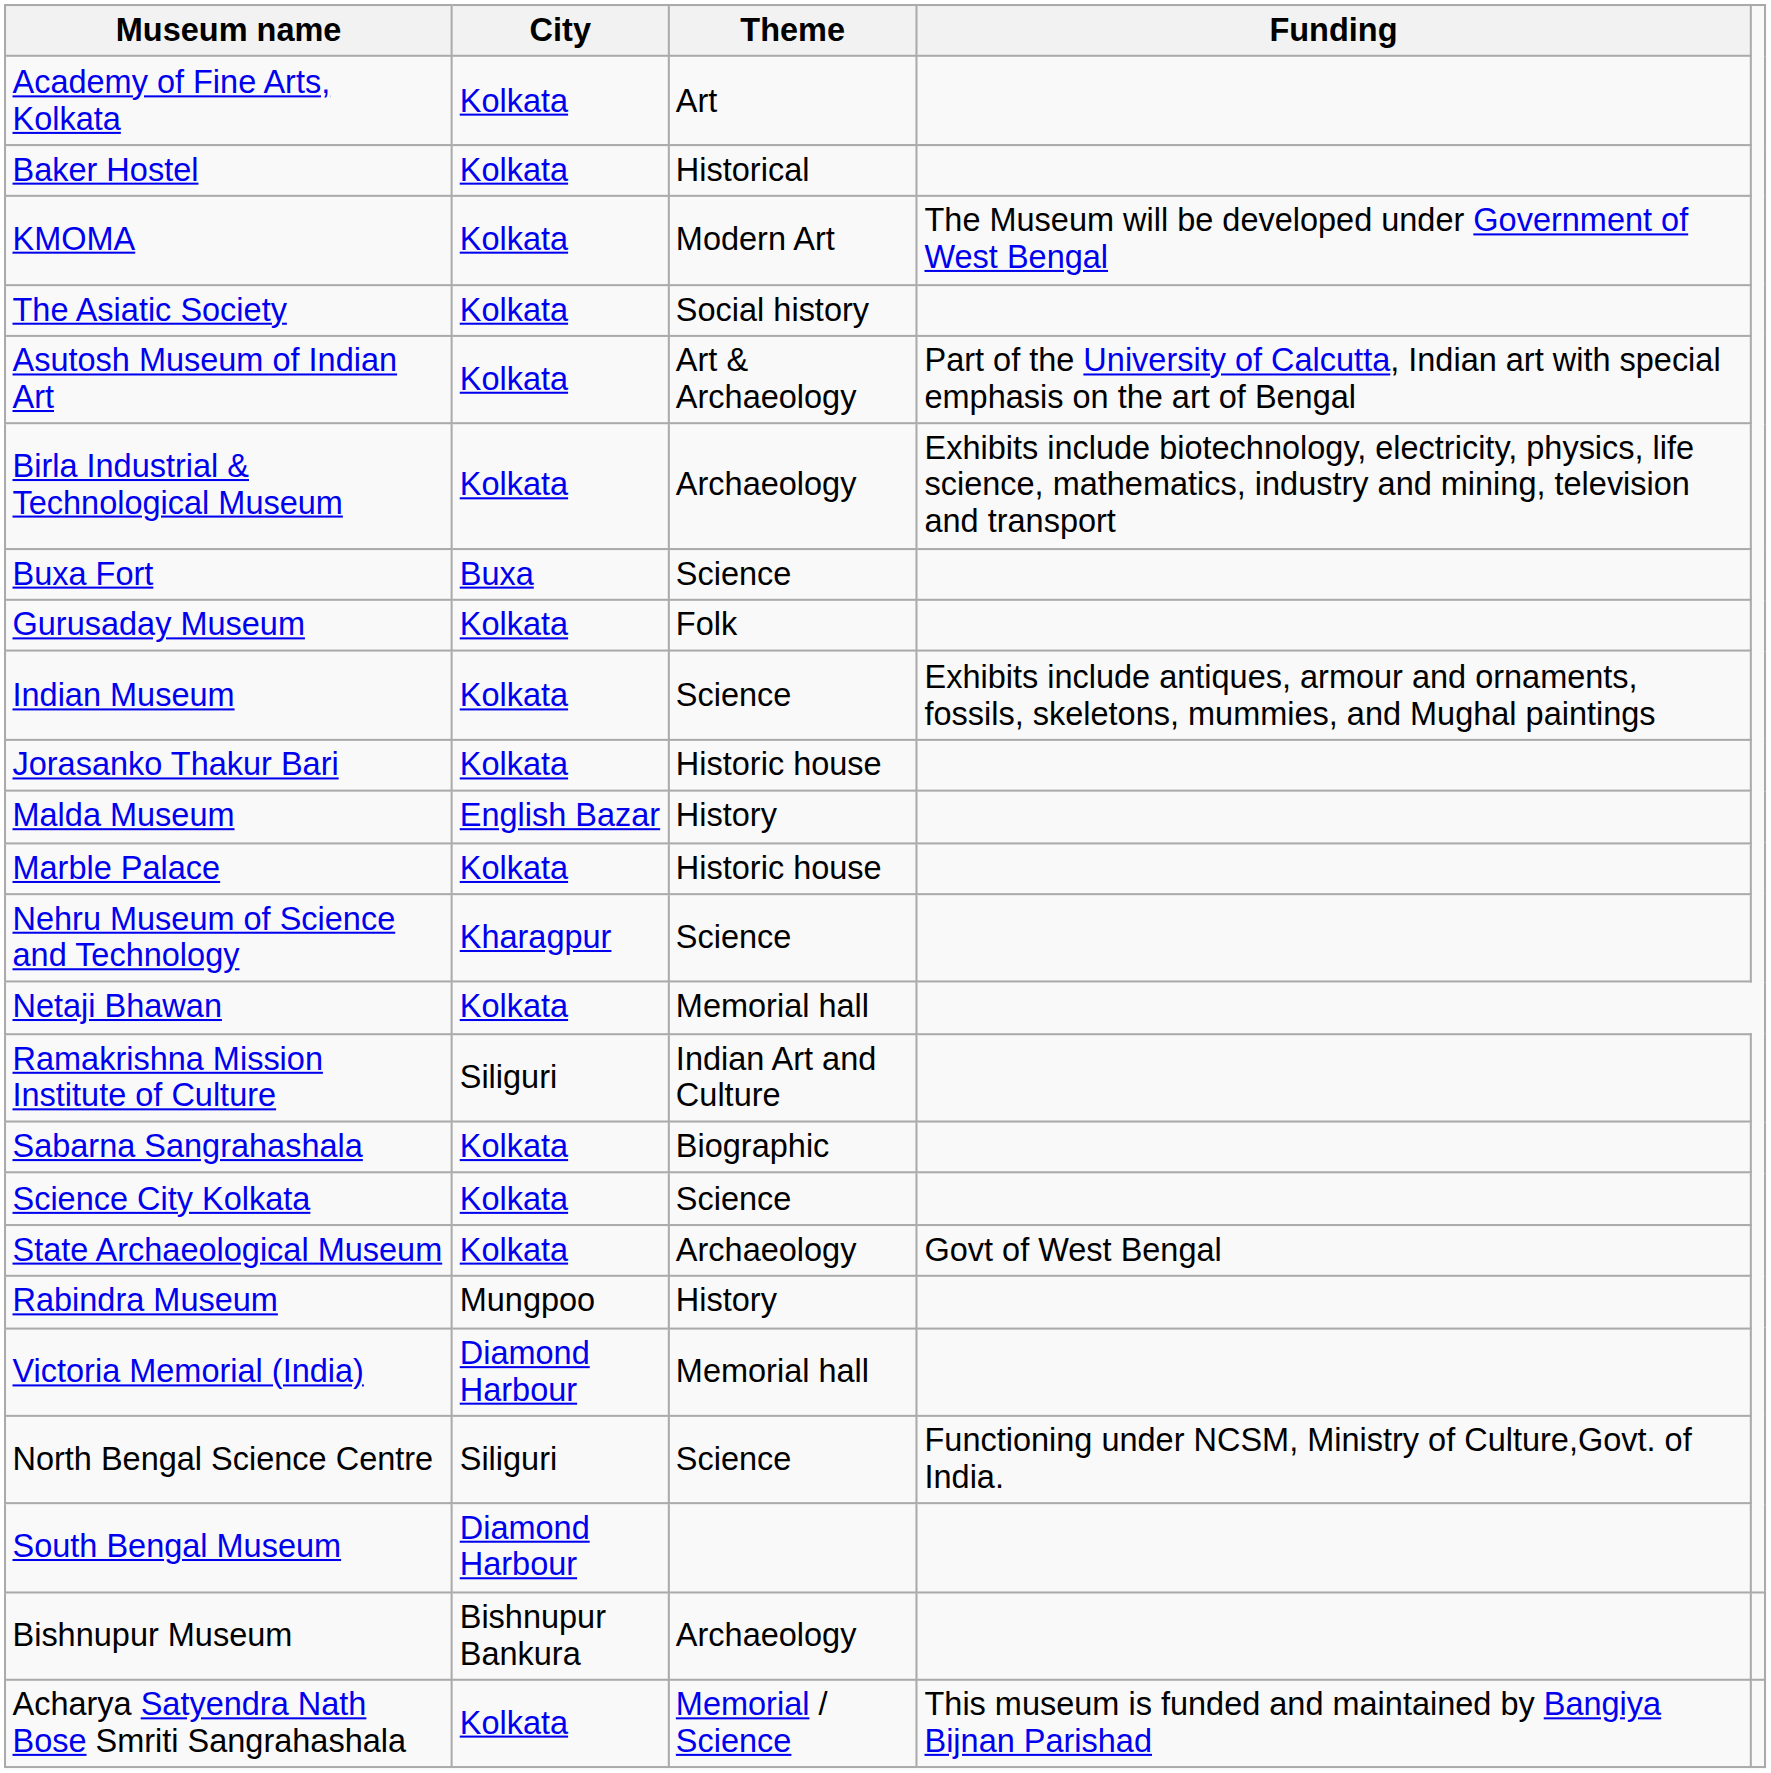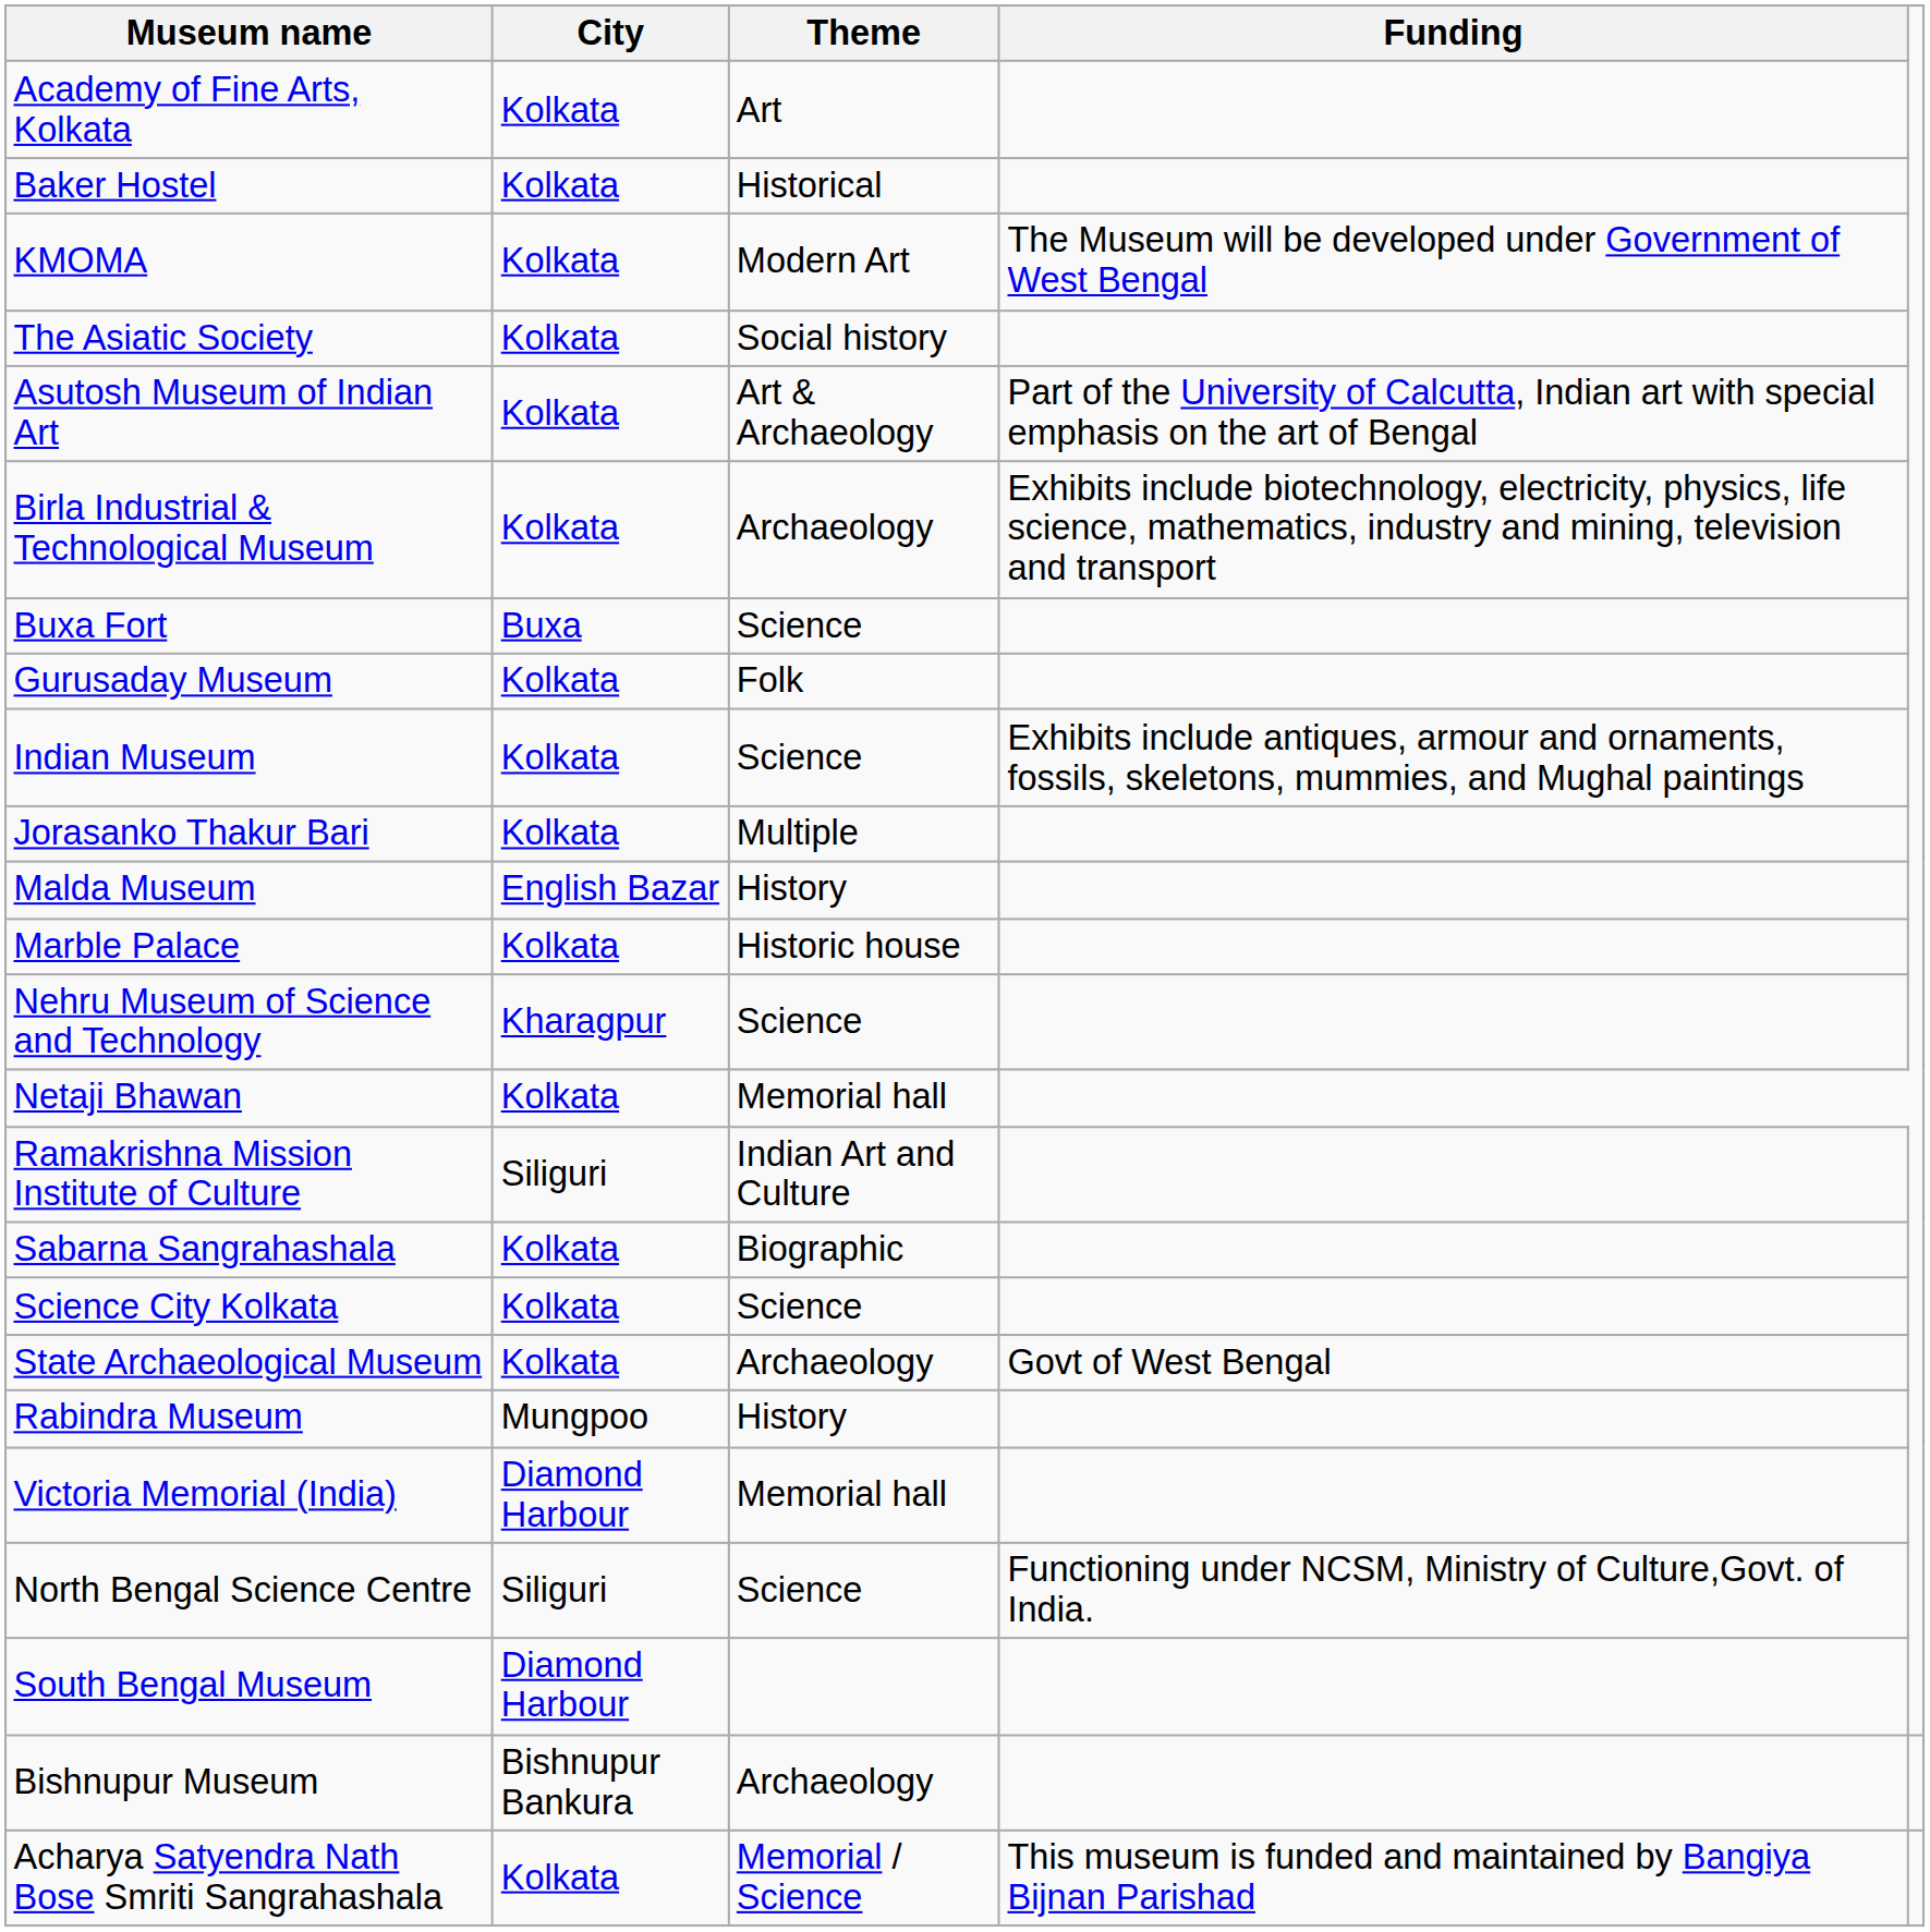Jorasanko Thakur Bari | Theme: Historic house -> Multiple
